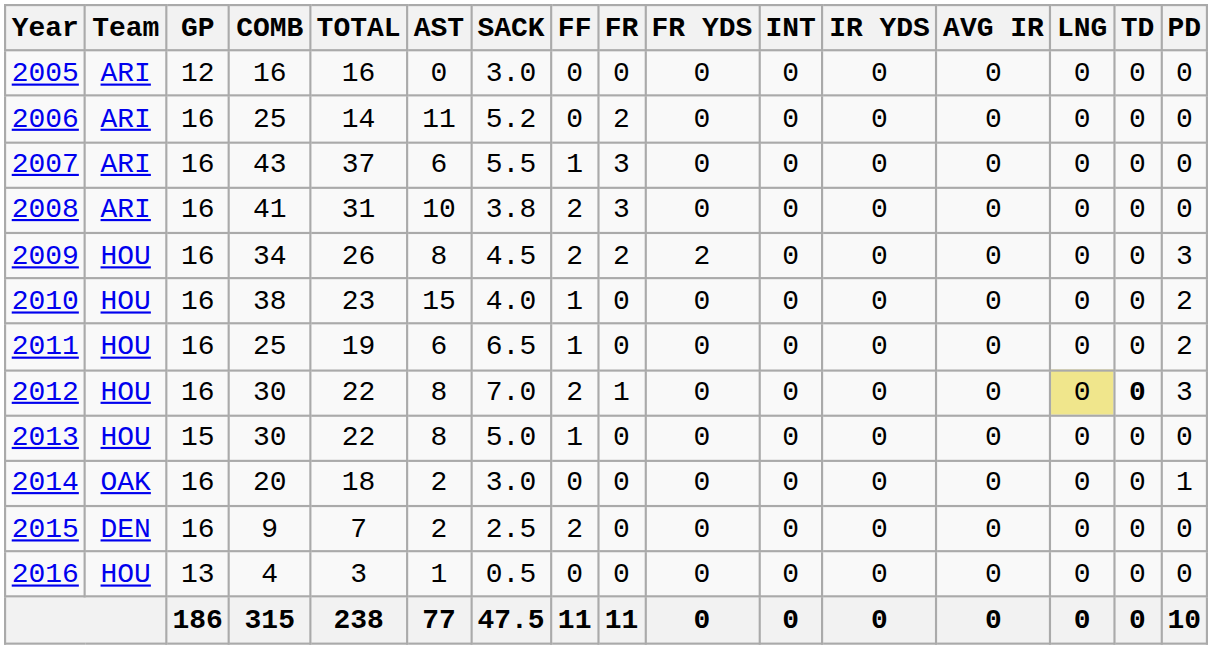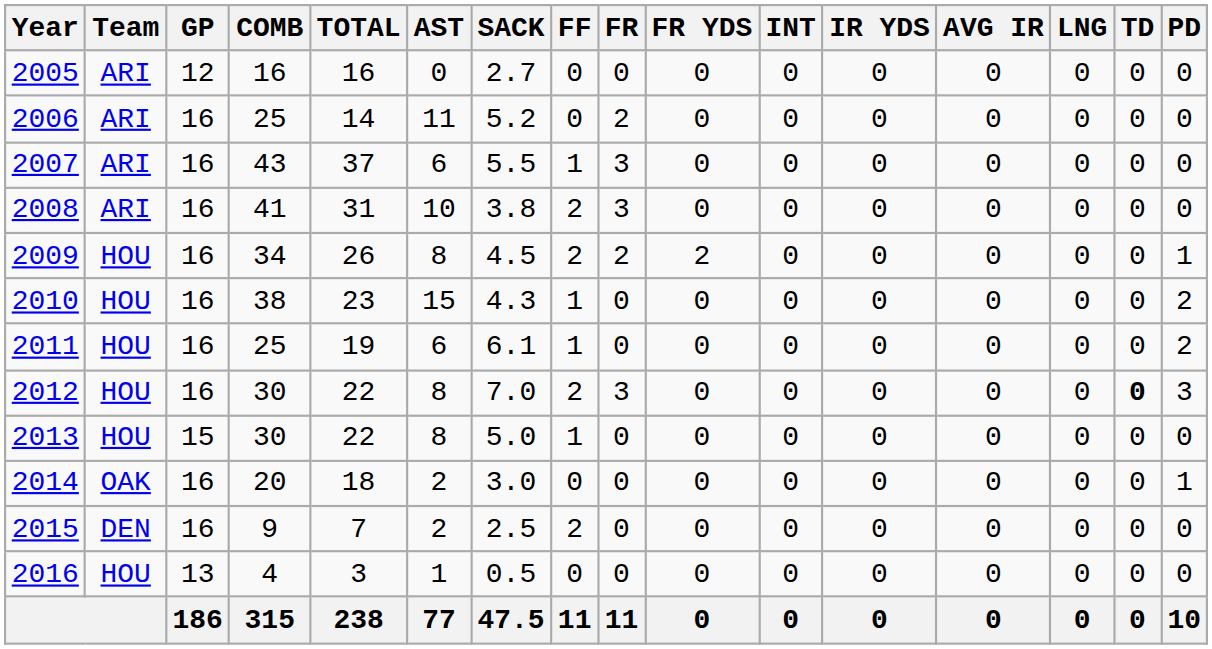2005 | SACK: 3.0 -> 2.7
2009 | PD: 3 -> 1
2010 | SACK: 4.0 -> 4.3
2011 | SACK: 6.5 -> 6.1
2012 | FR: 1 -> 3
2012 | LNG: khaki background -> no background
